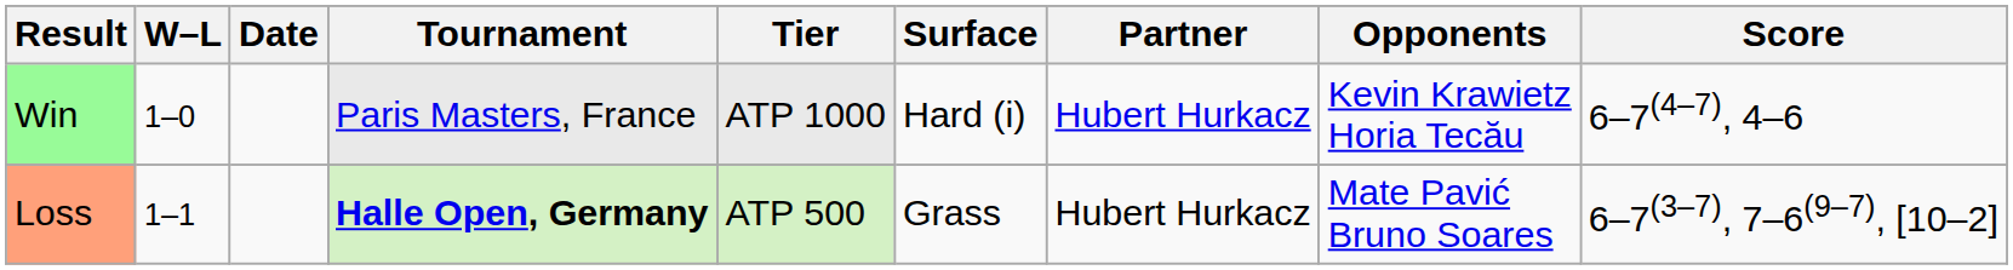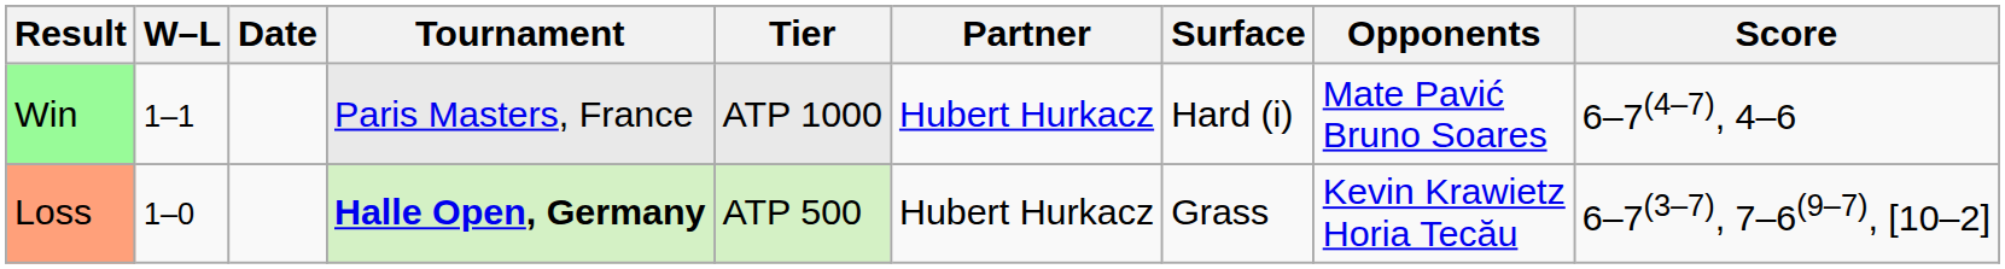columns swapped: Surface <-> Partner
Win | W–L: 1–0 -> 1–1
Win | Opponents: Kevin Krawietz Horia Tecău -> Mate Pavić Bruno Soares
Loss | W–L: 1–1 -> 1–0
Loss | Opponents: Mate Pavić Bruno Soares -> Kevin Krawietz Horia Tecău
